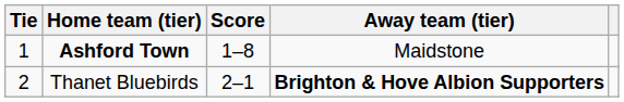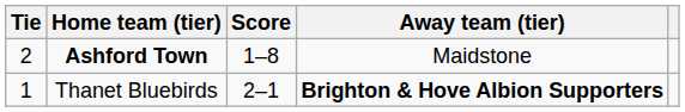Ashford Town | Tie: 1 -> 2
Thanet Bluebirds | Tie: 2 -> 1
